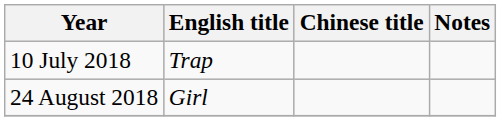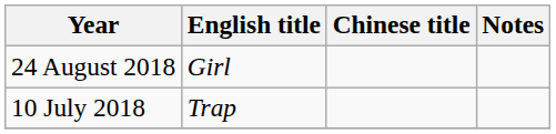rows swapped: 10 July 2018 <-> 24 August 2018
